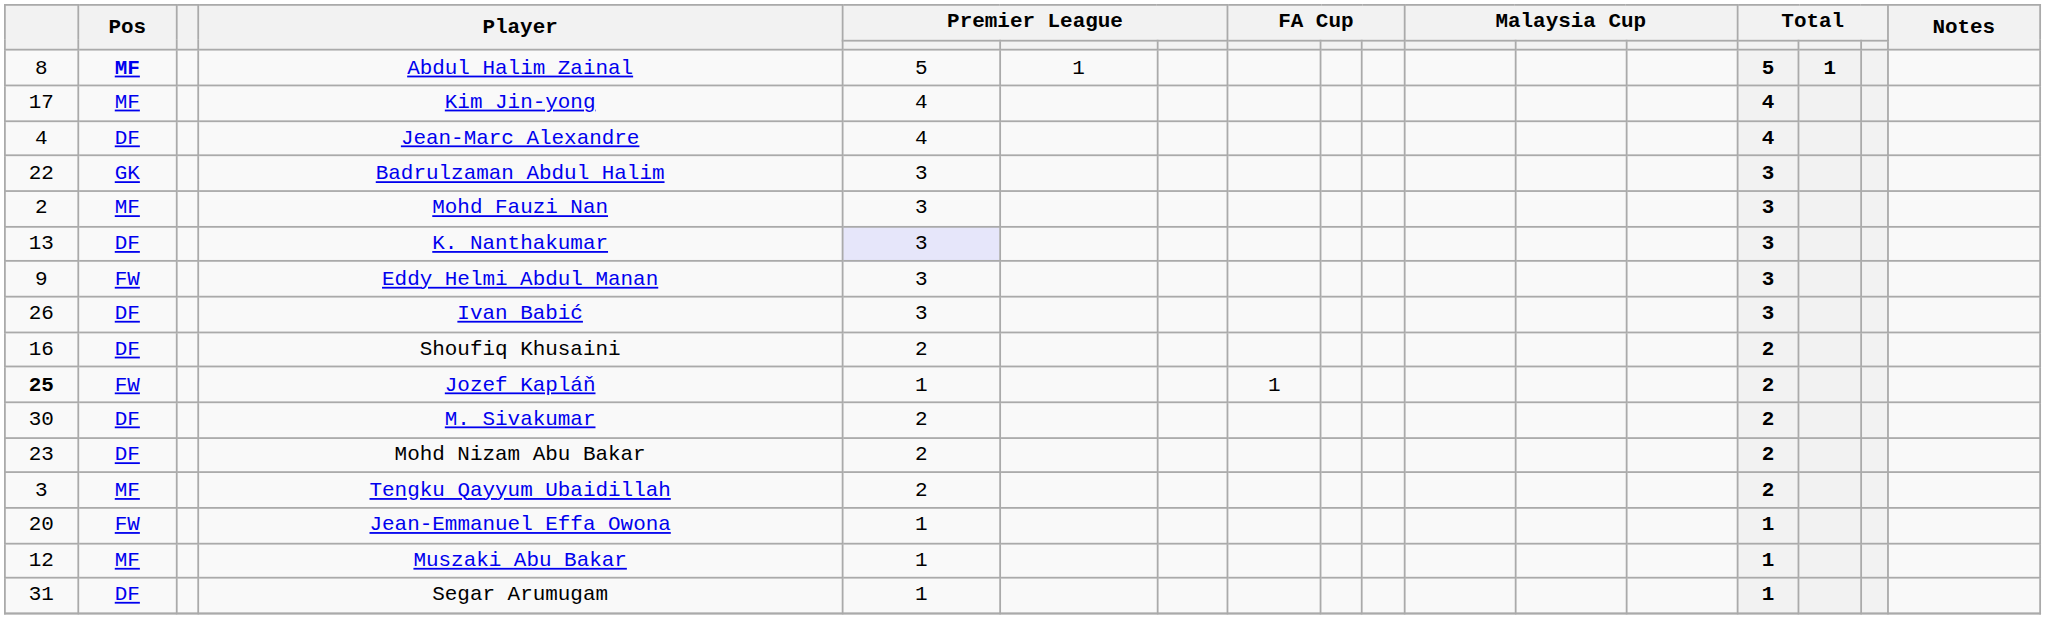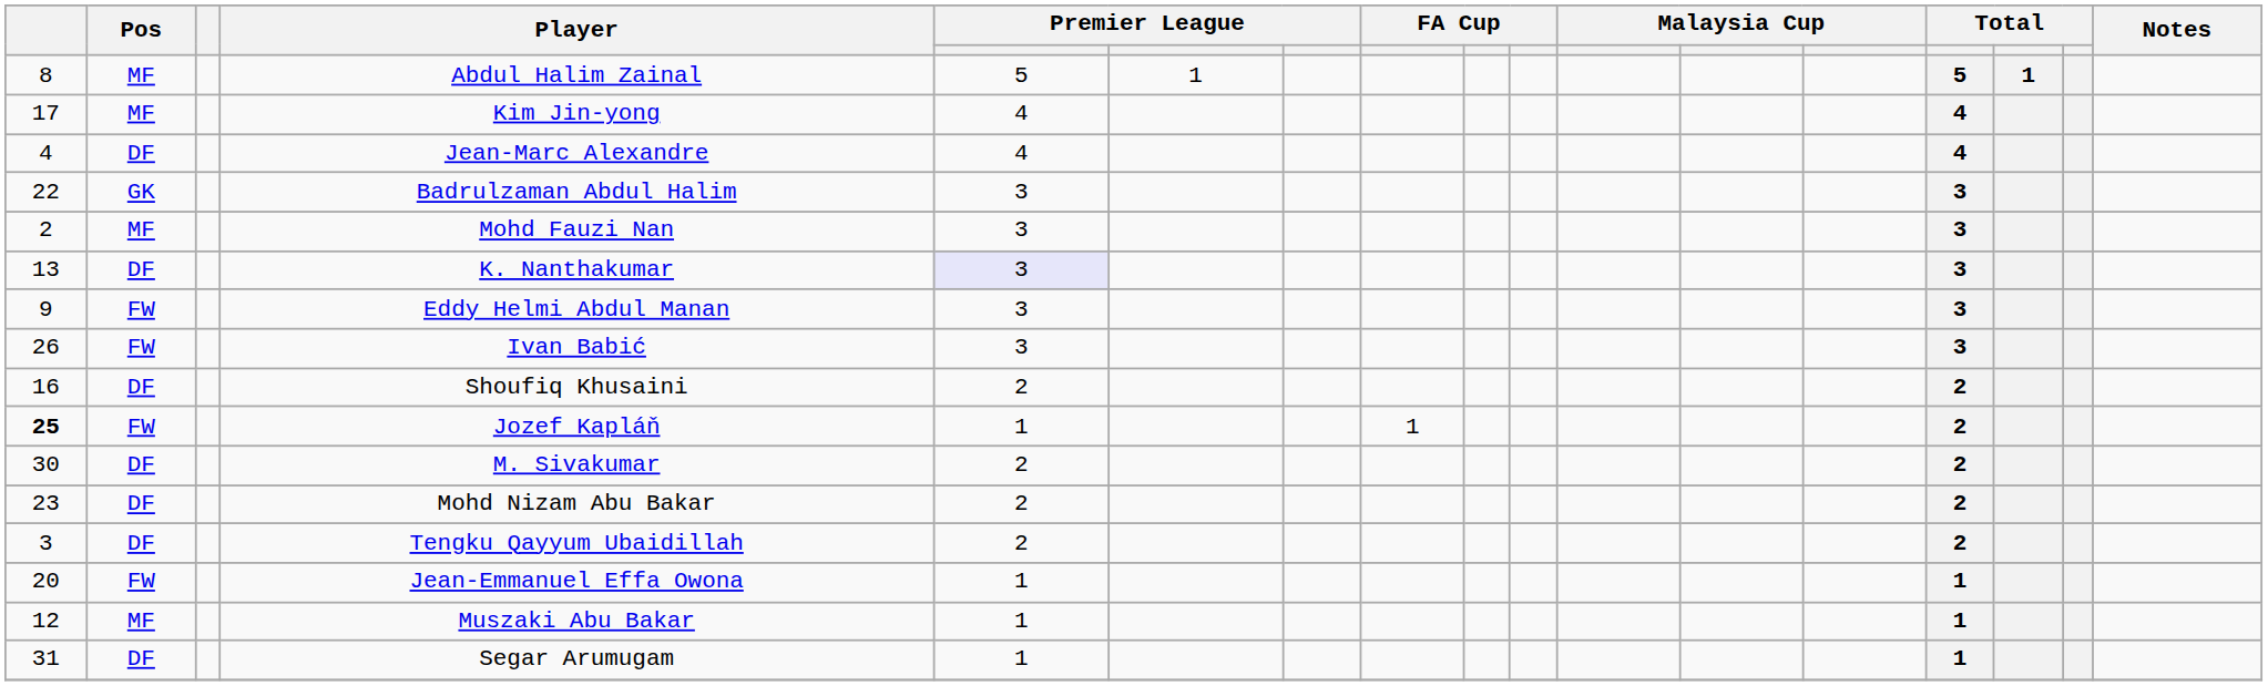Abdul Halim Zainal | Pos: bold -> normal
Ivan Babić | Pos: DF -> FW
Tengku Qayyum Ubaidillah | Pos: MF -> DF
